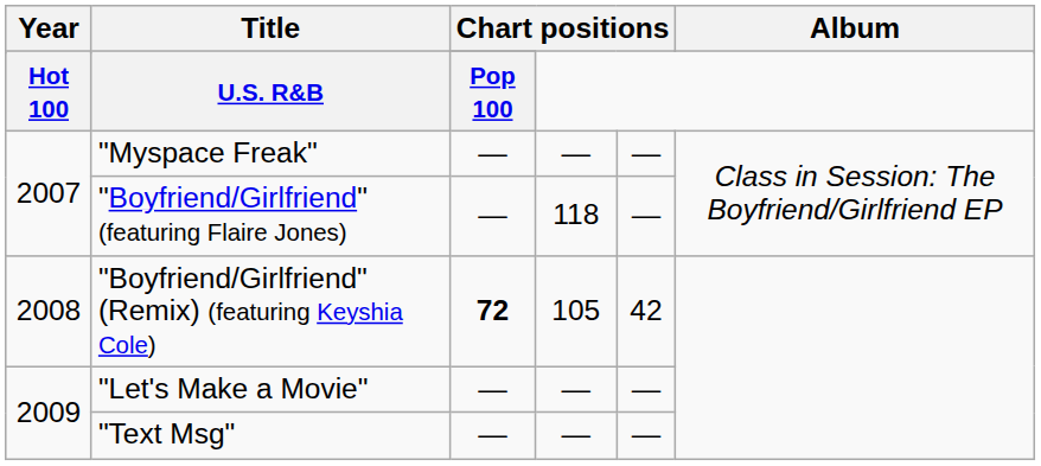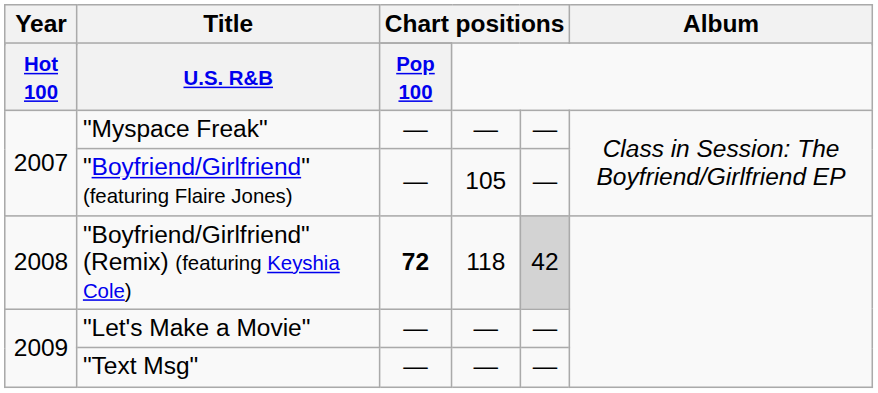"Boyfriend/Girlfriend" (featuring Flaire Jones) | column 4: 118 -> 105
"Boyfriend/Girlfriend" (Remix) (featuring Keyshia Cole) | column 4: 105 -> 118
"Boyfriend/Girlfriend" (Remix) (featuring Keyshia Cole) | column 5: no background -> lightgrey background
